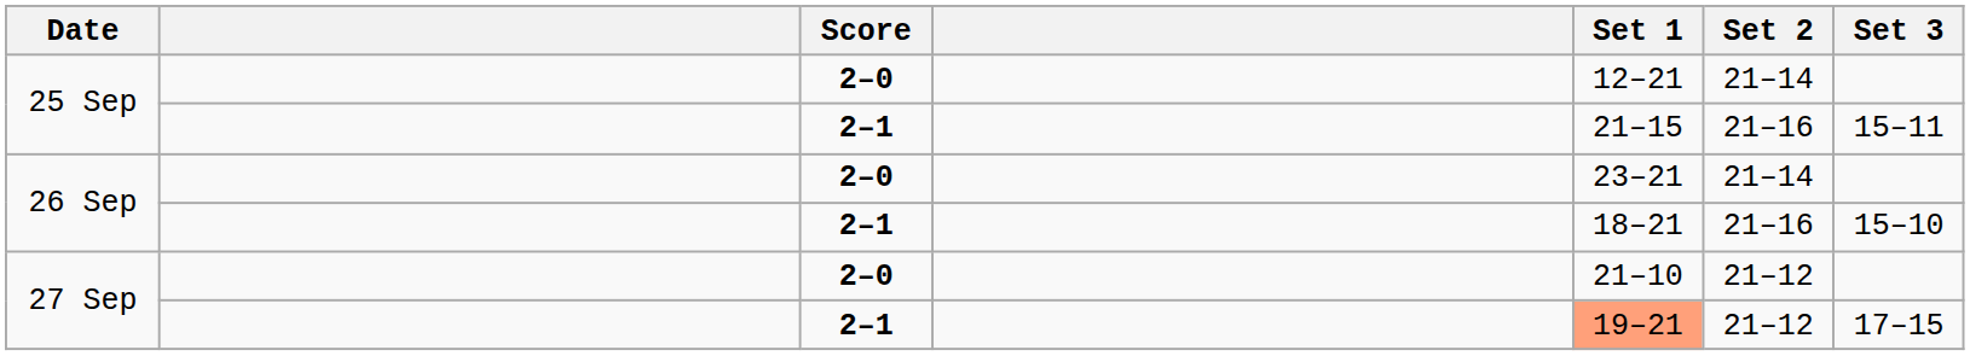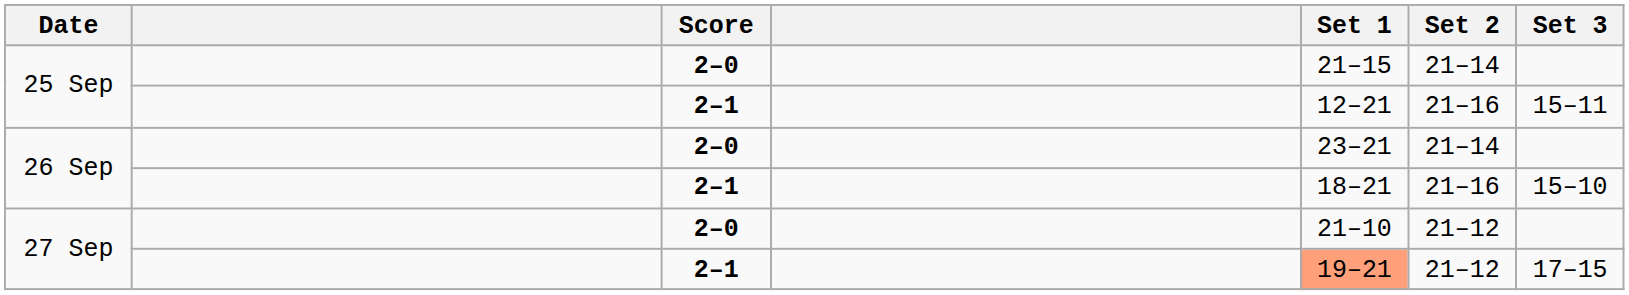25 Sep / 2–0 | Set 1: 12–21 -> 21–15
25 Sep / 2–1 | Set 1: 21–15 -> 12–21
